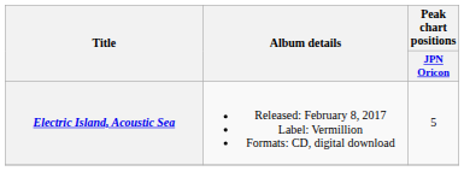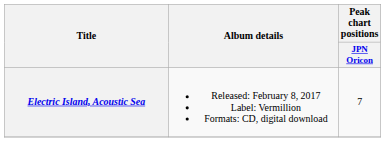Electric Island, Acoustic Sea | Peak chart positions / JPN Oricon: 5 -> 7
